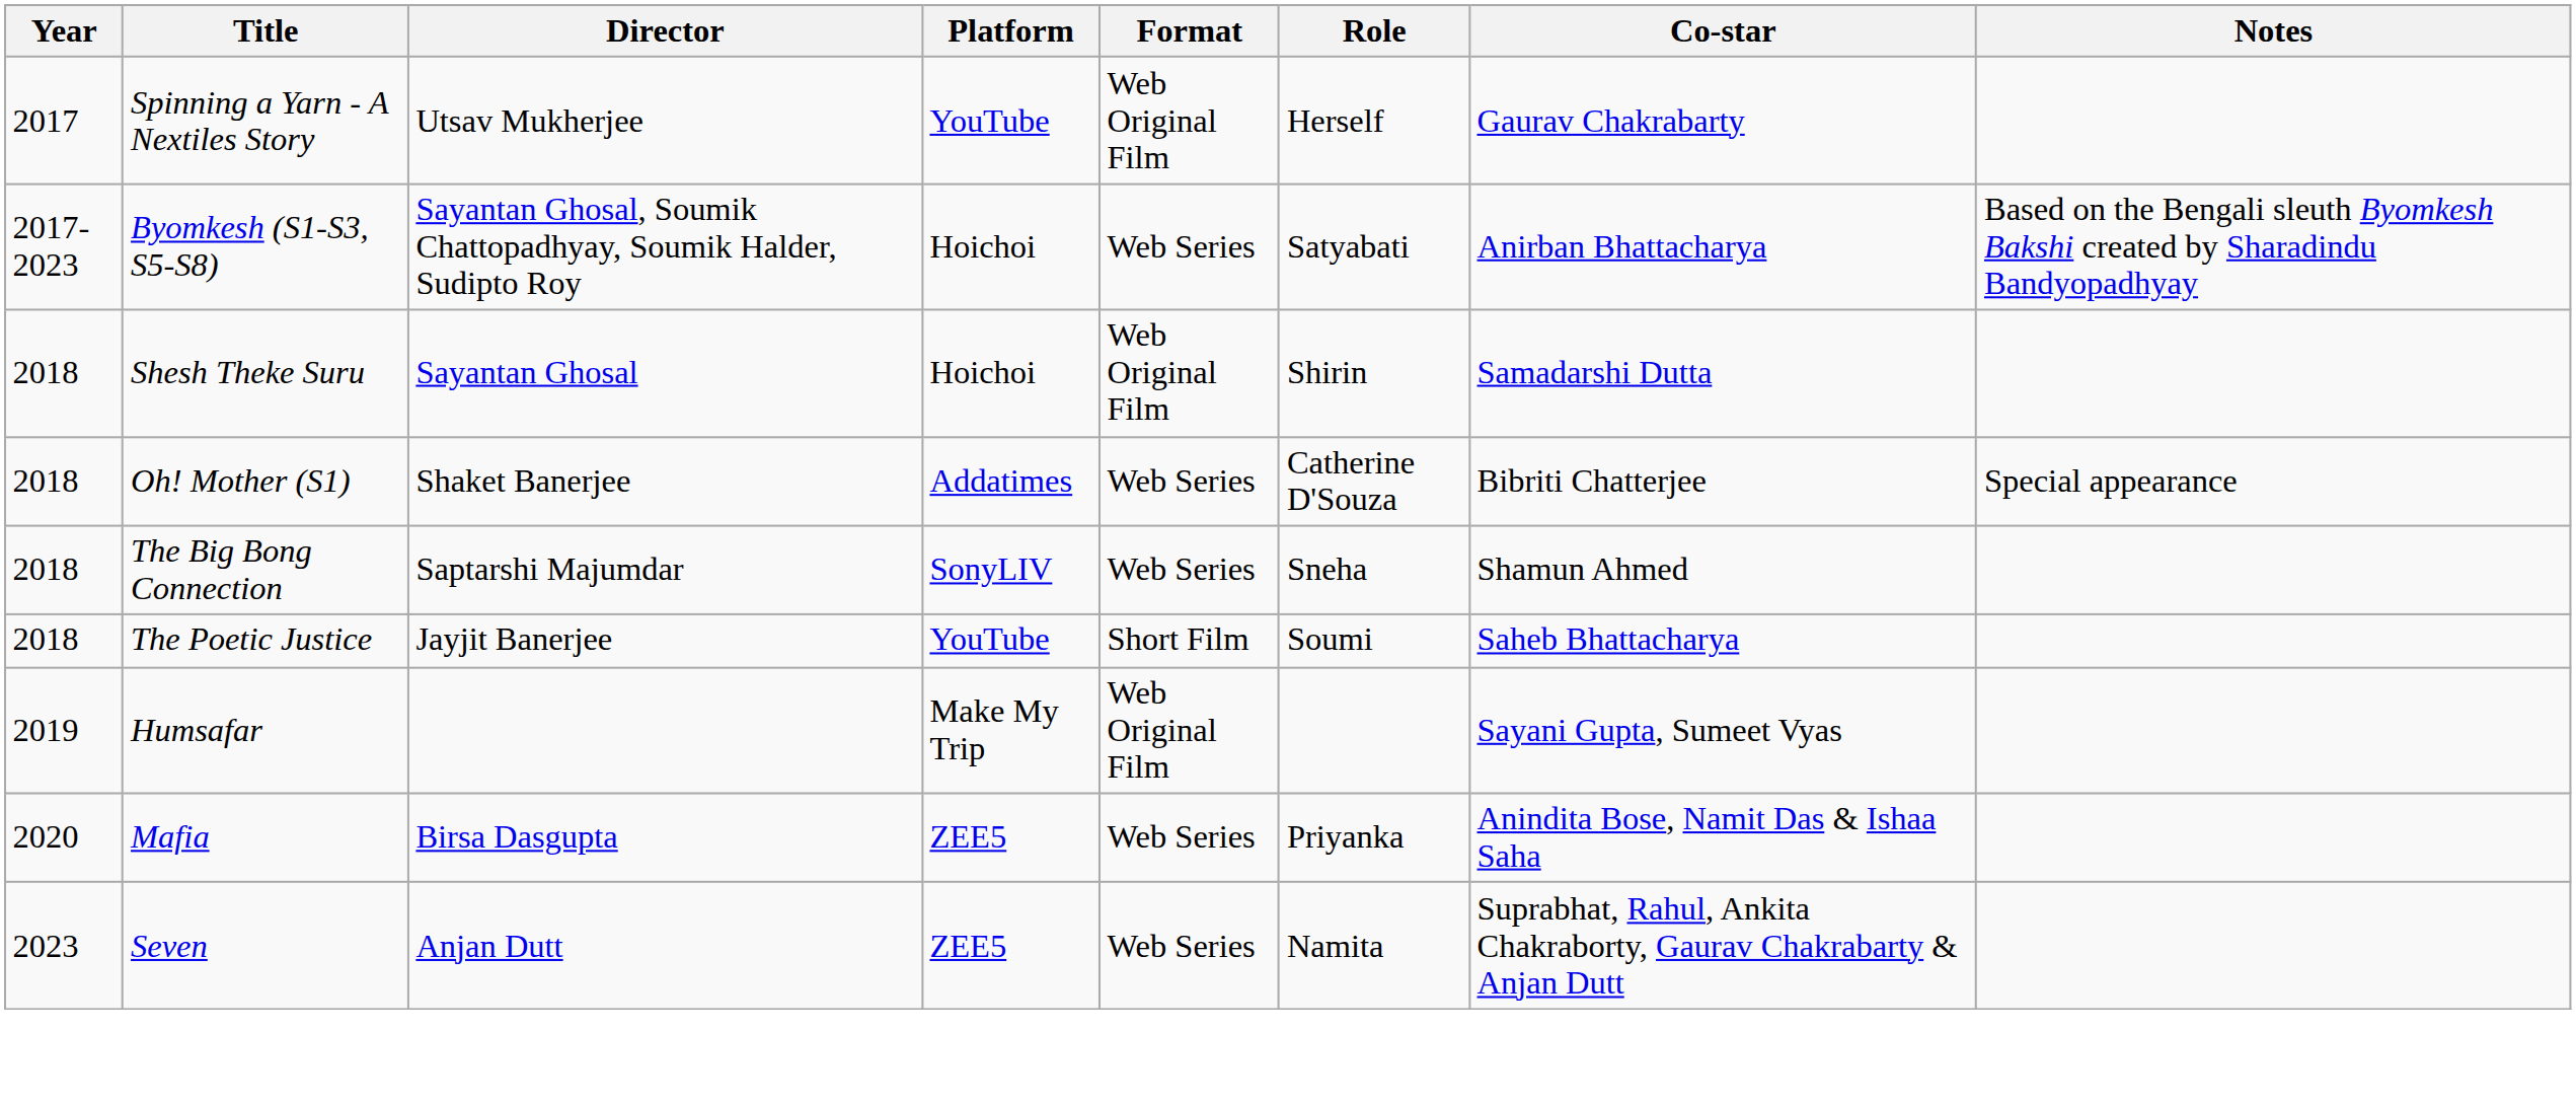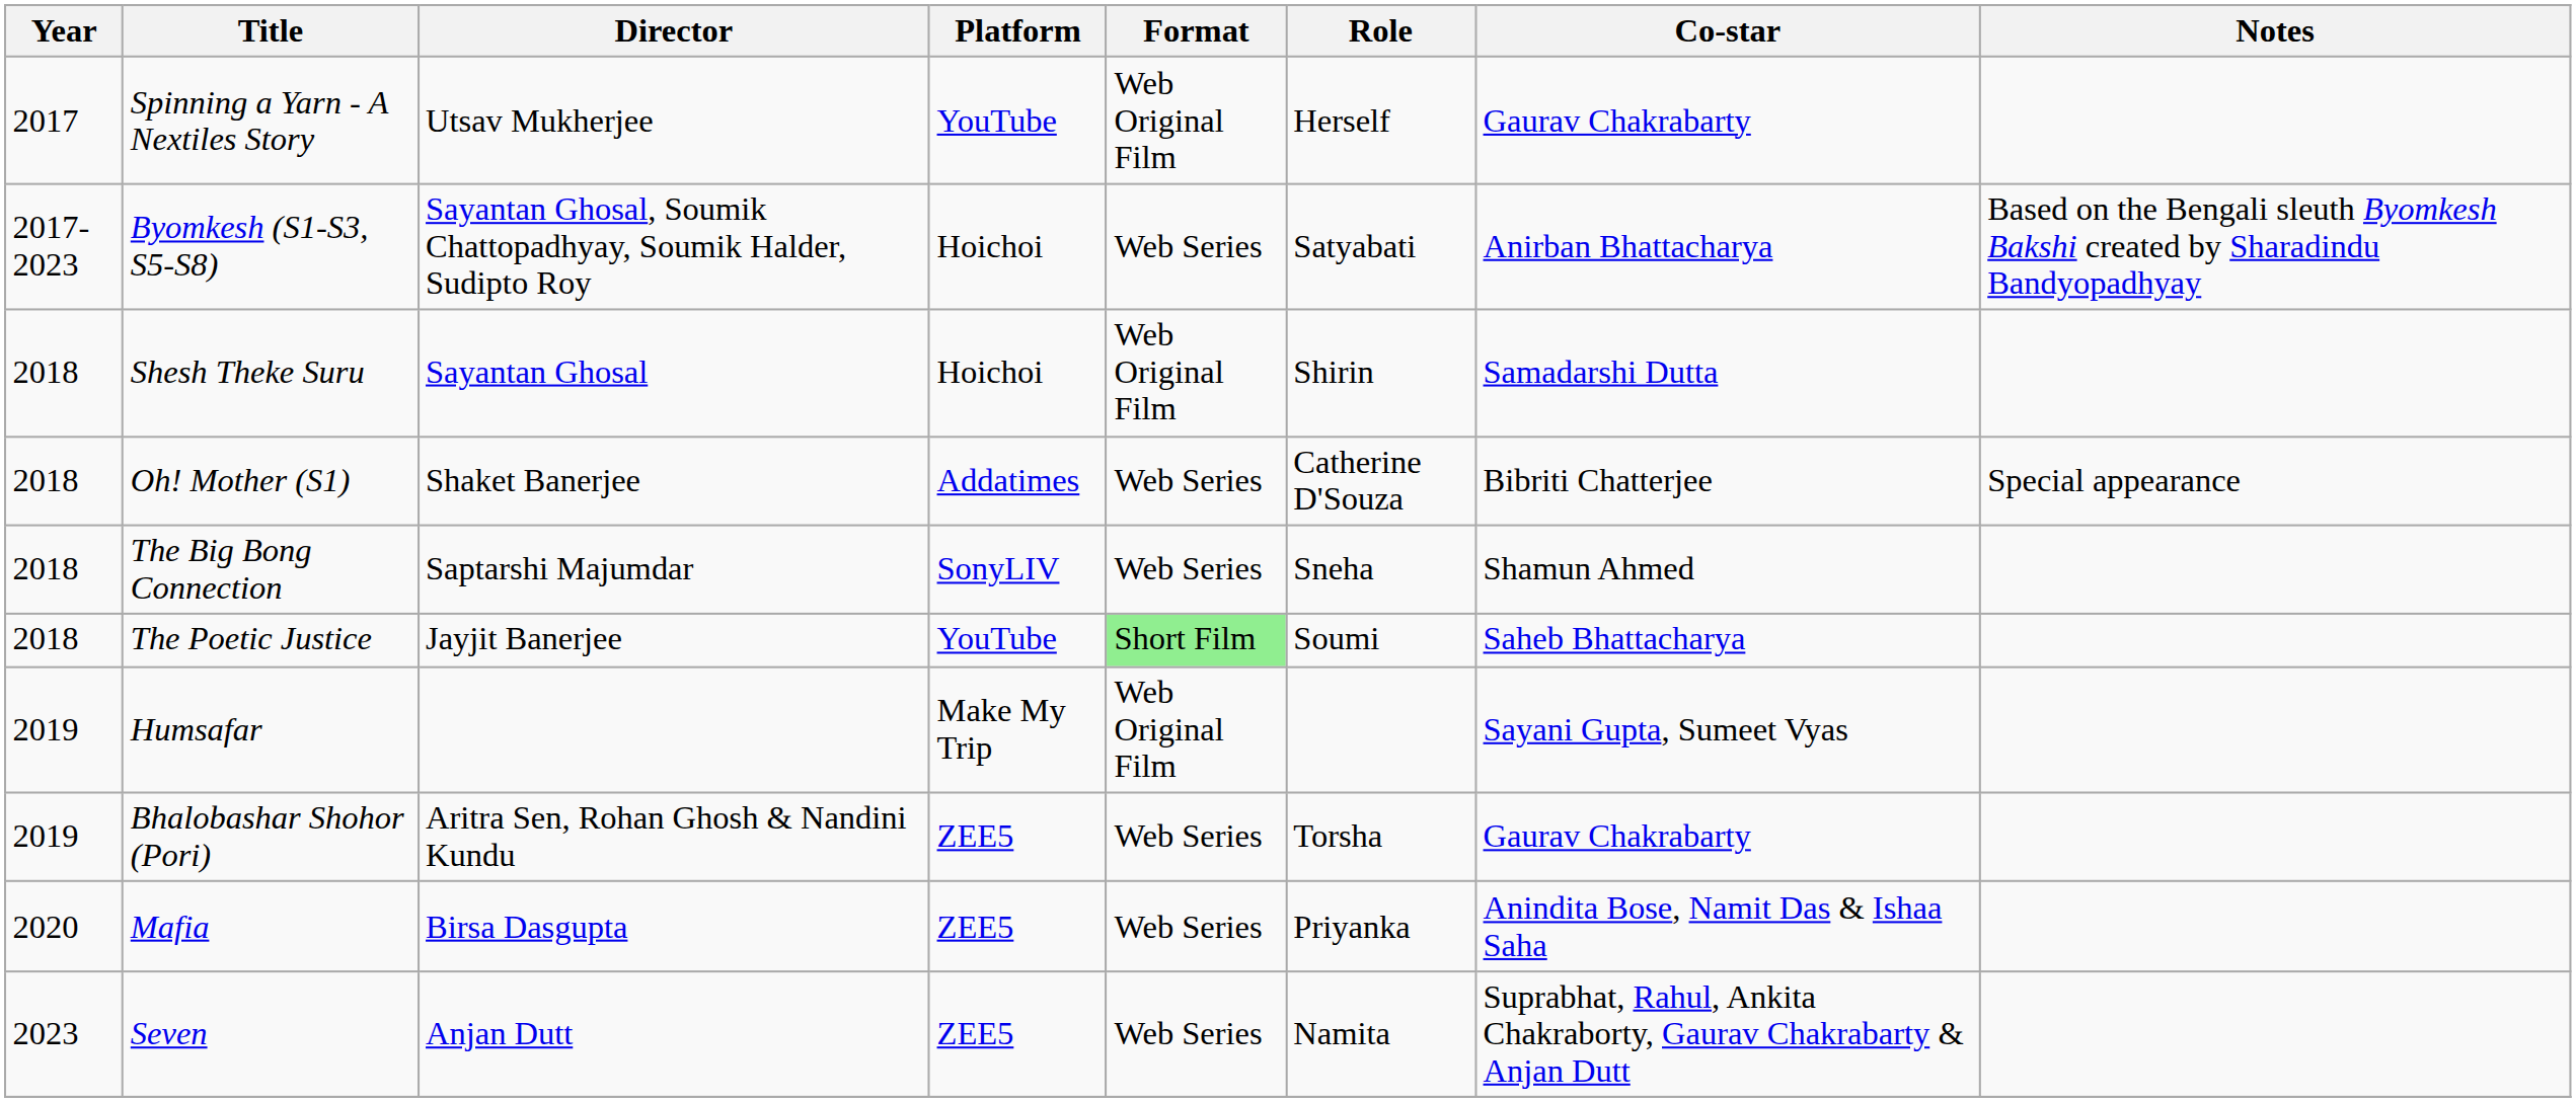The Poetic Justice | Format: no background -> lightgreen background
+ row: 2019 | Bhalobashar Shohor (Pori) | Aritra Sen, Rohan Ghosh & Nandini Kundu | ZEE5 | Web Series | Torsha | Gaurav Chakrabarty
